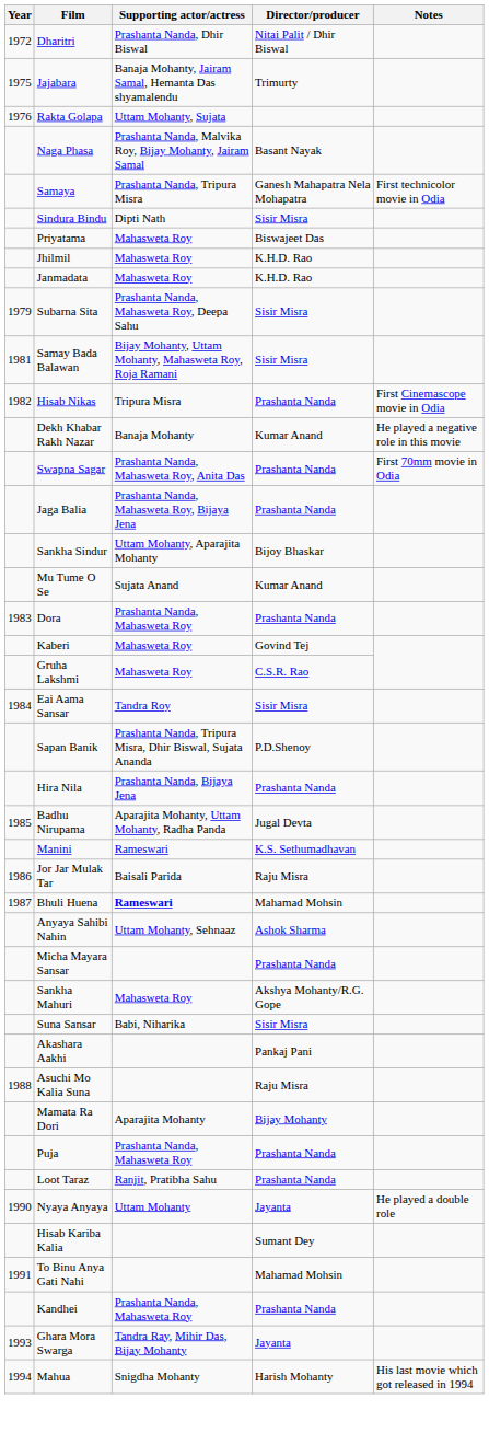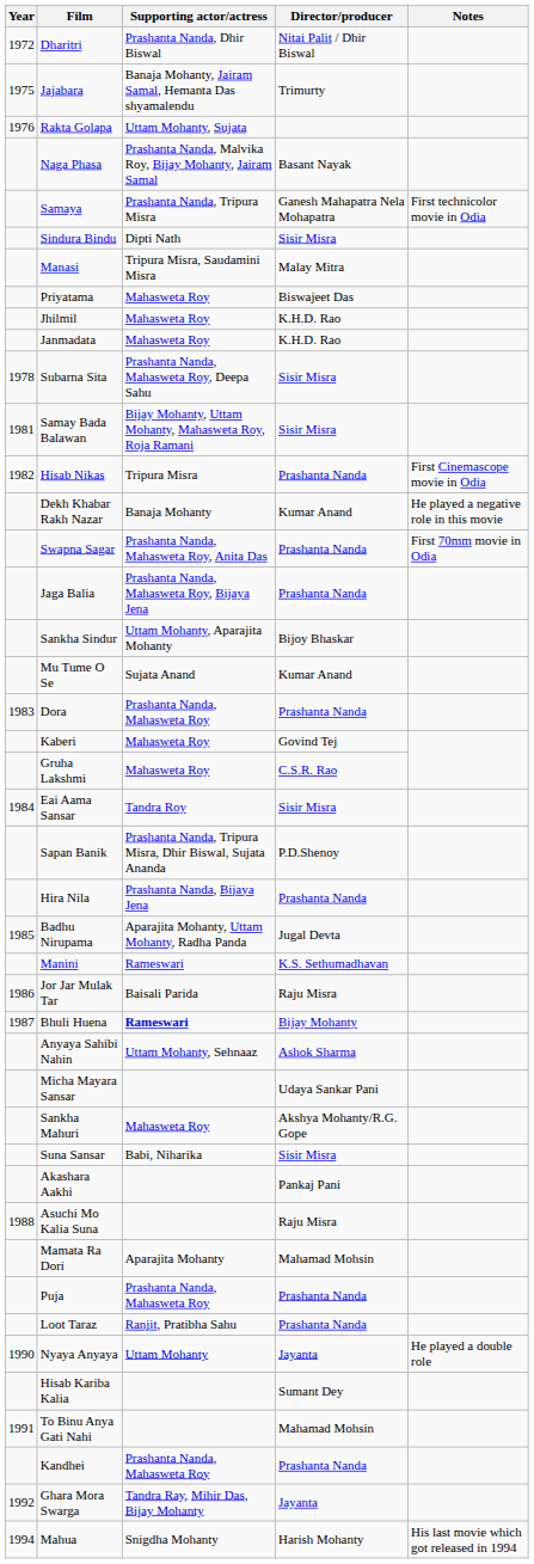+ row: Manasi | Tripura Misra, Saudamini Misra | Malay Mitra
Subarna Sita | Year: 1979 -> 1978
Bhuli Huena | Director/producer: Mahamad Mohsin -> Bijay Mohanty
Micha Mayara Sansar | Director/producer: Prashanta Nanda -> Udaya Sankar Pani
Mamata Ra Dori | Director/producer: Bijay Mohanty -> Mahamad Mohsin
Ghara Mora Swarga | Year: 1993 -> 1992
